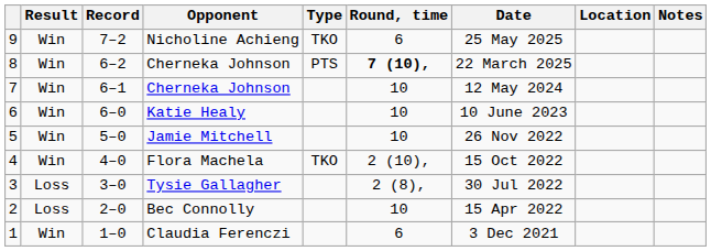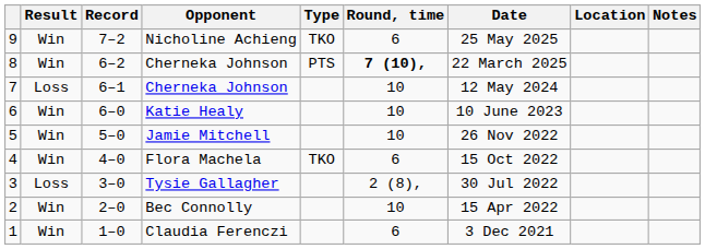7 | Result: Win -> Loss
4 | Round, time: 2 (10), -> 6
2 | Result: Loss -> Win
